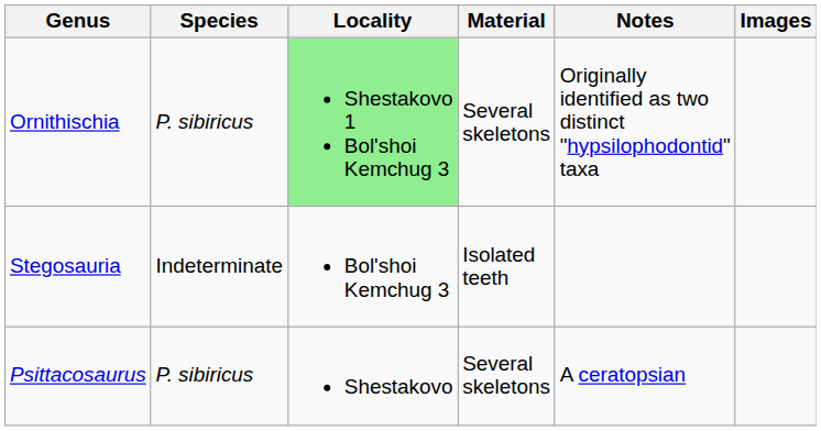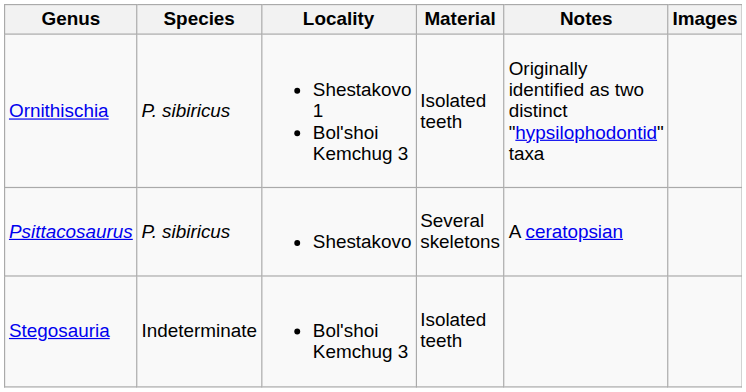Ornithischia | Locality: lightgreen background -> no background
Ornithischia | Material: Several skeletons -> Isolated teeth
rows swapped: Psittacosaurus <-> Stegosauria
